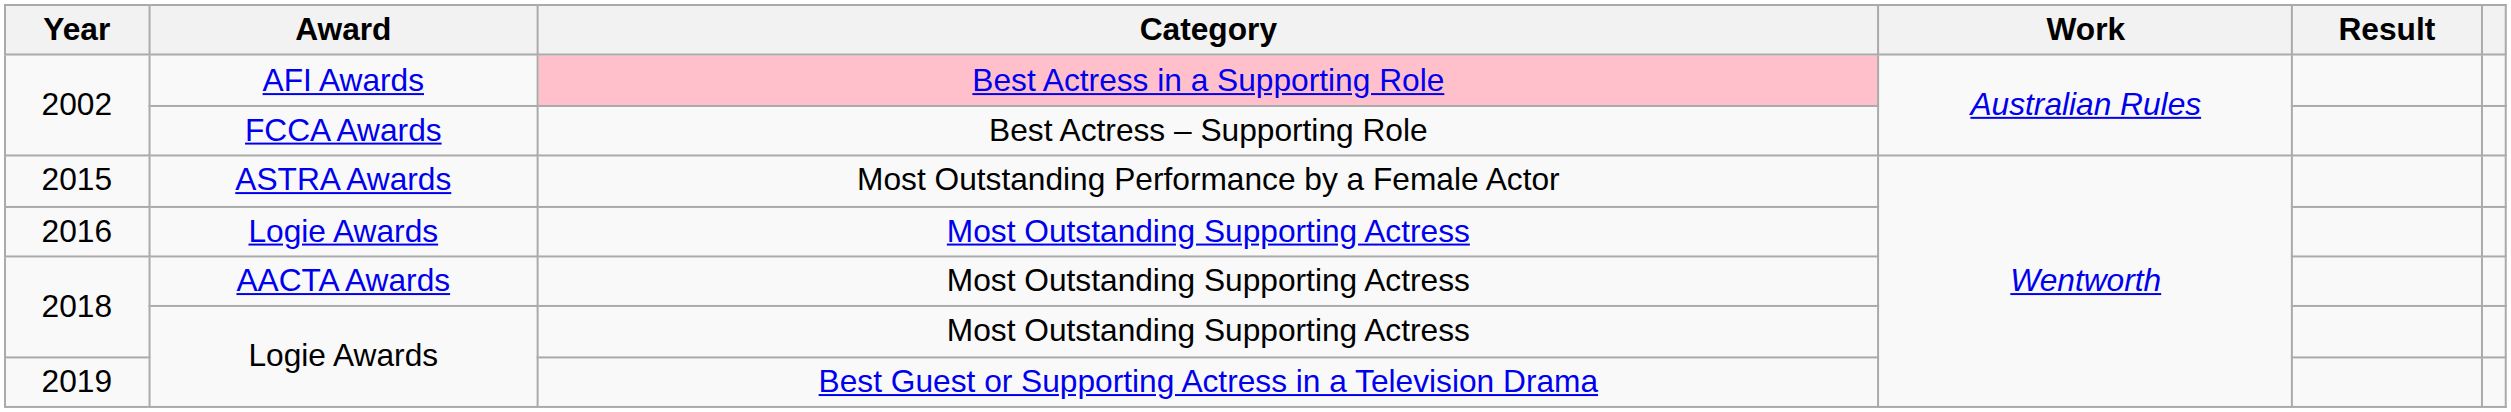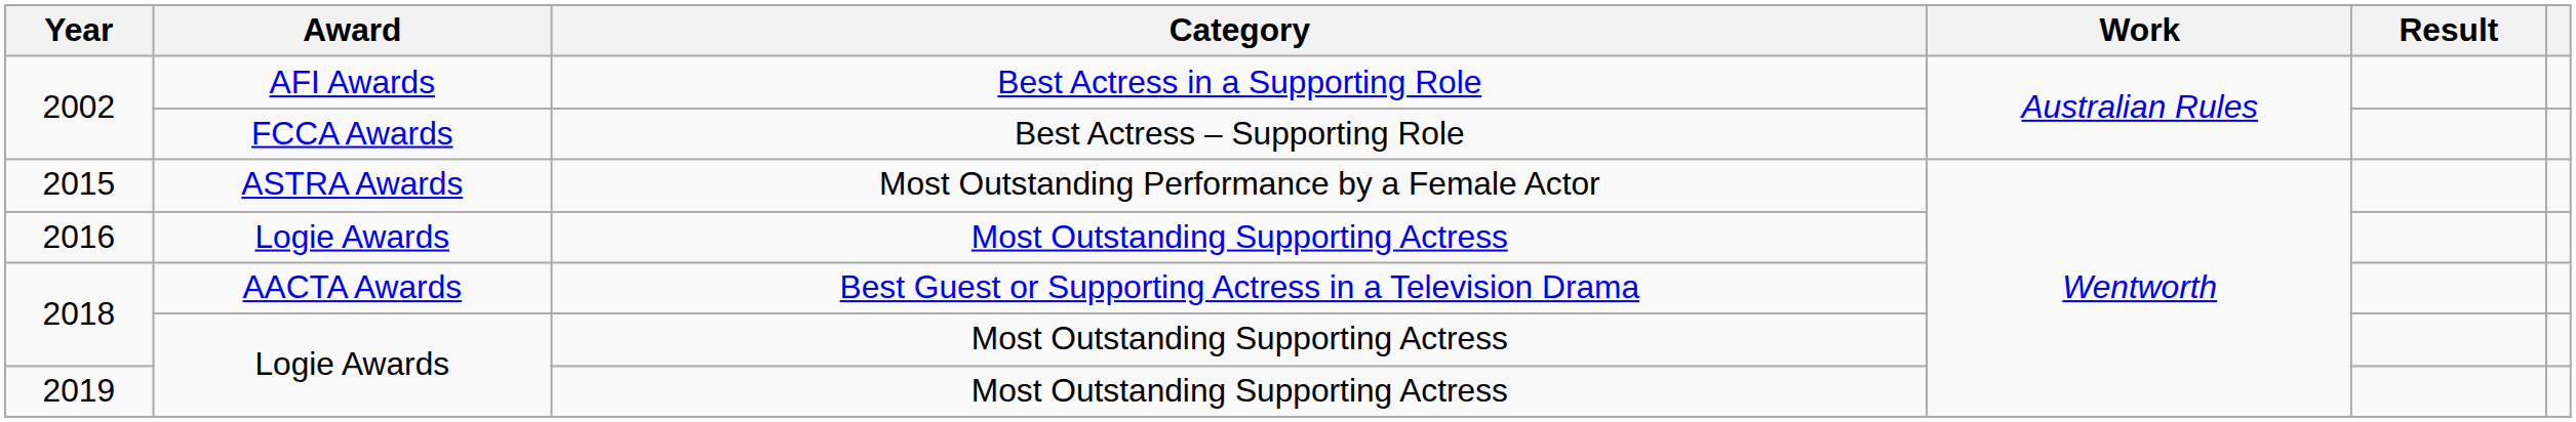2002 / AFI Awards | Category: pink background -> no background
2018 / AACTA Awards | Category: Most Outstanding Supporting Actress -> Best Guest or Supporting Actress in a Television Drama
2019 | Category: Best Guest or Supporting Actress in a Television Drama -> Most Outstanding Supporting Actress
